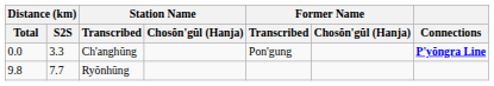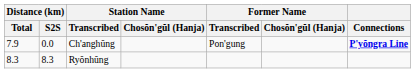Ch'anghŭng | Distance (km) / Total: 0.0 -> 7.9
Ch'anghŭng | Distance (km) / S2S: 3.3 -> 0.0
Ryŏnhŭng | Distance (km) / Total: 9.8 -> 8.3
Ryŏnhŭng | Distance (km) / S2S: 7.7 -> 8.3
